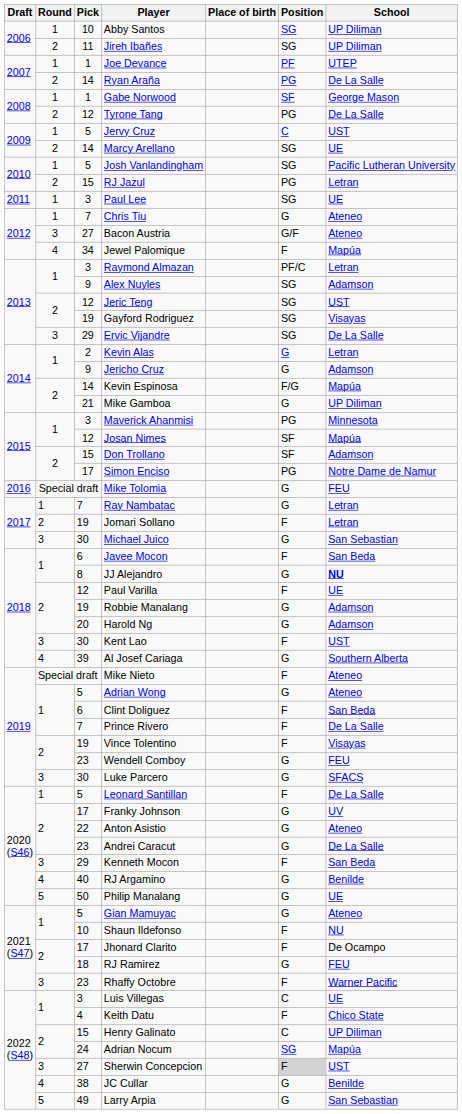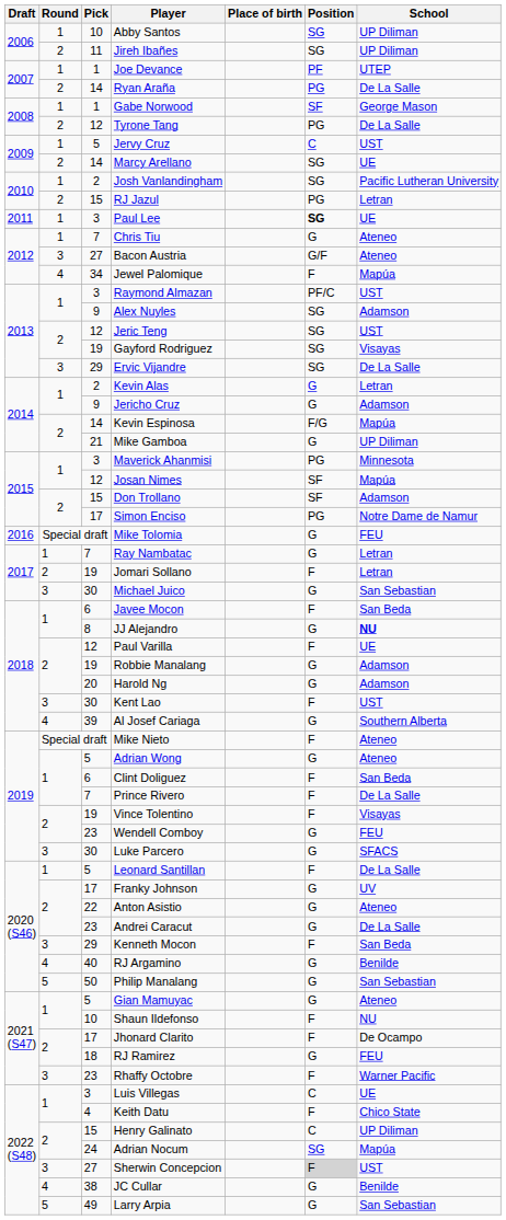Josh Vanlandingham | Pick: 5 -> 2
Paul Lee | Position: normal -> bold
Raymond Almazan | School: Letran -> UST
Philip Manalang | School: UE -> San Sebastian
